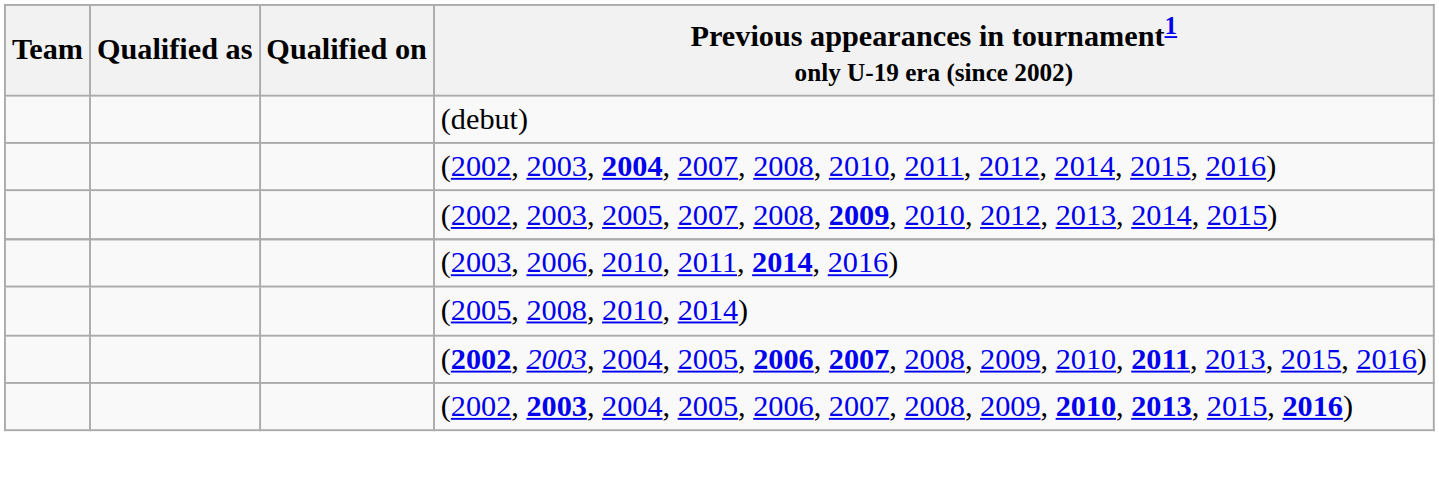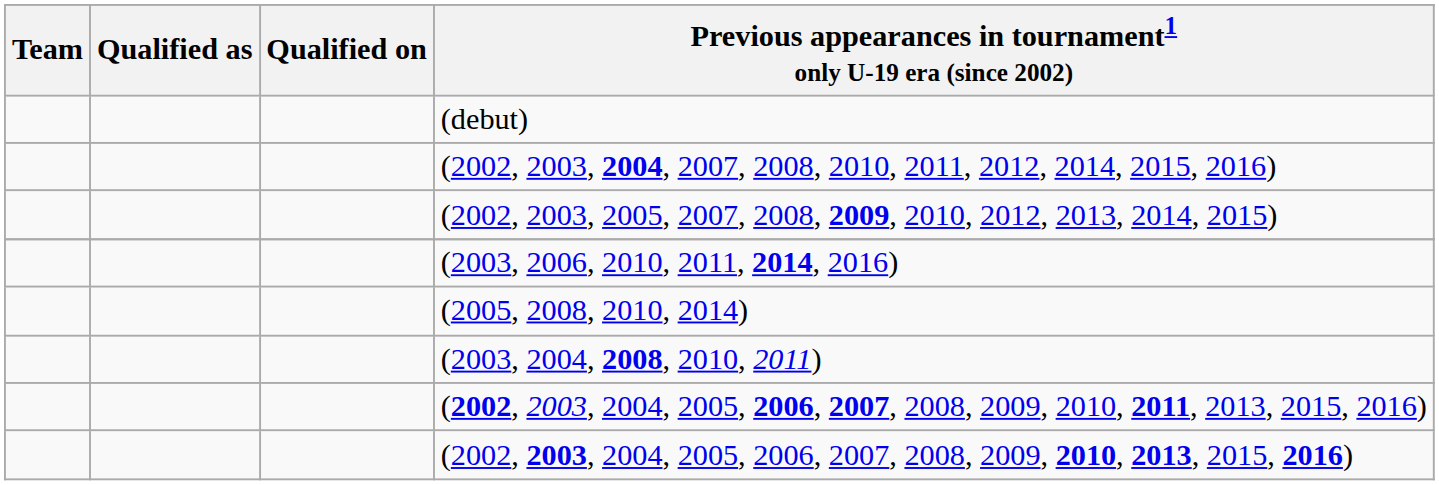+ row: (2003, 2004, 2008, 2010, 2011)
